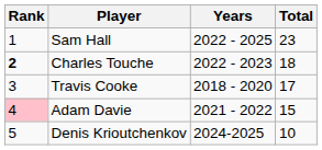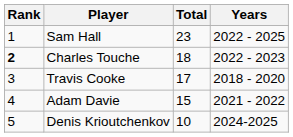columns swapped: Years <-> Total
Adam Davie | Rank: pink background -> no background
